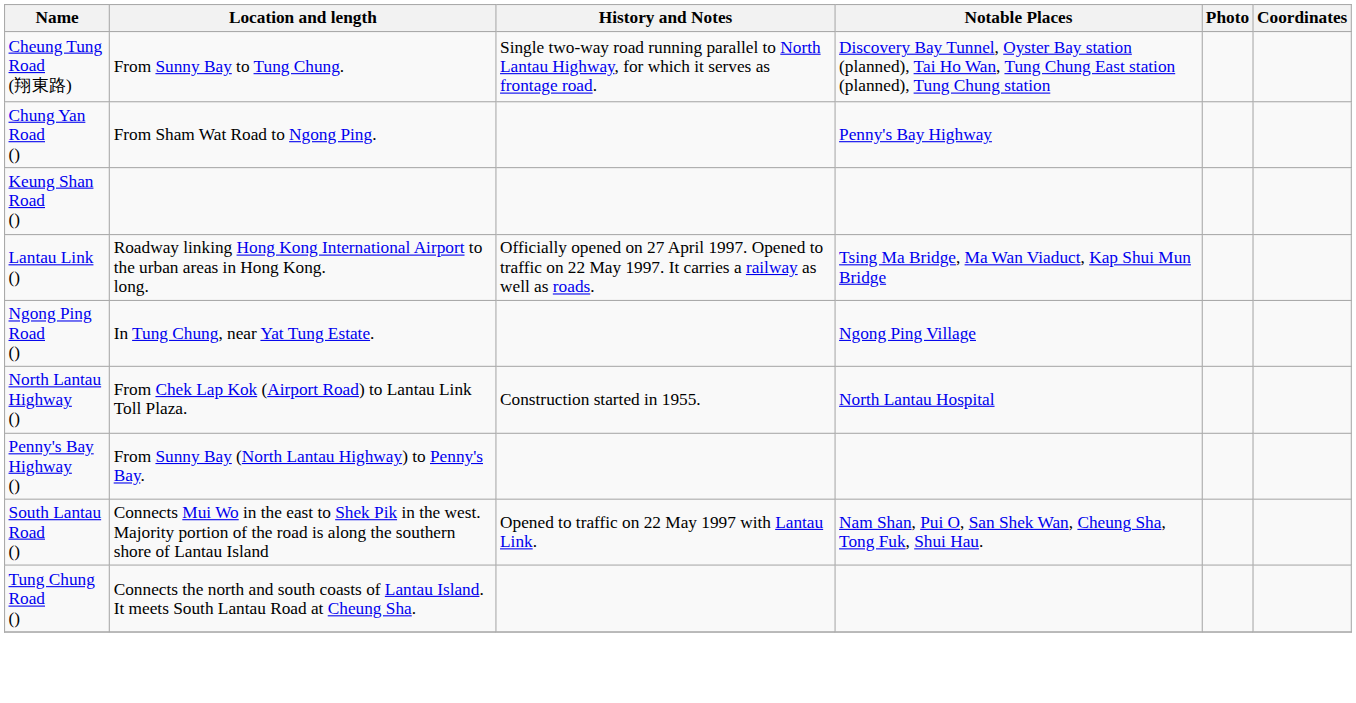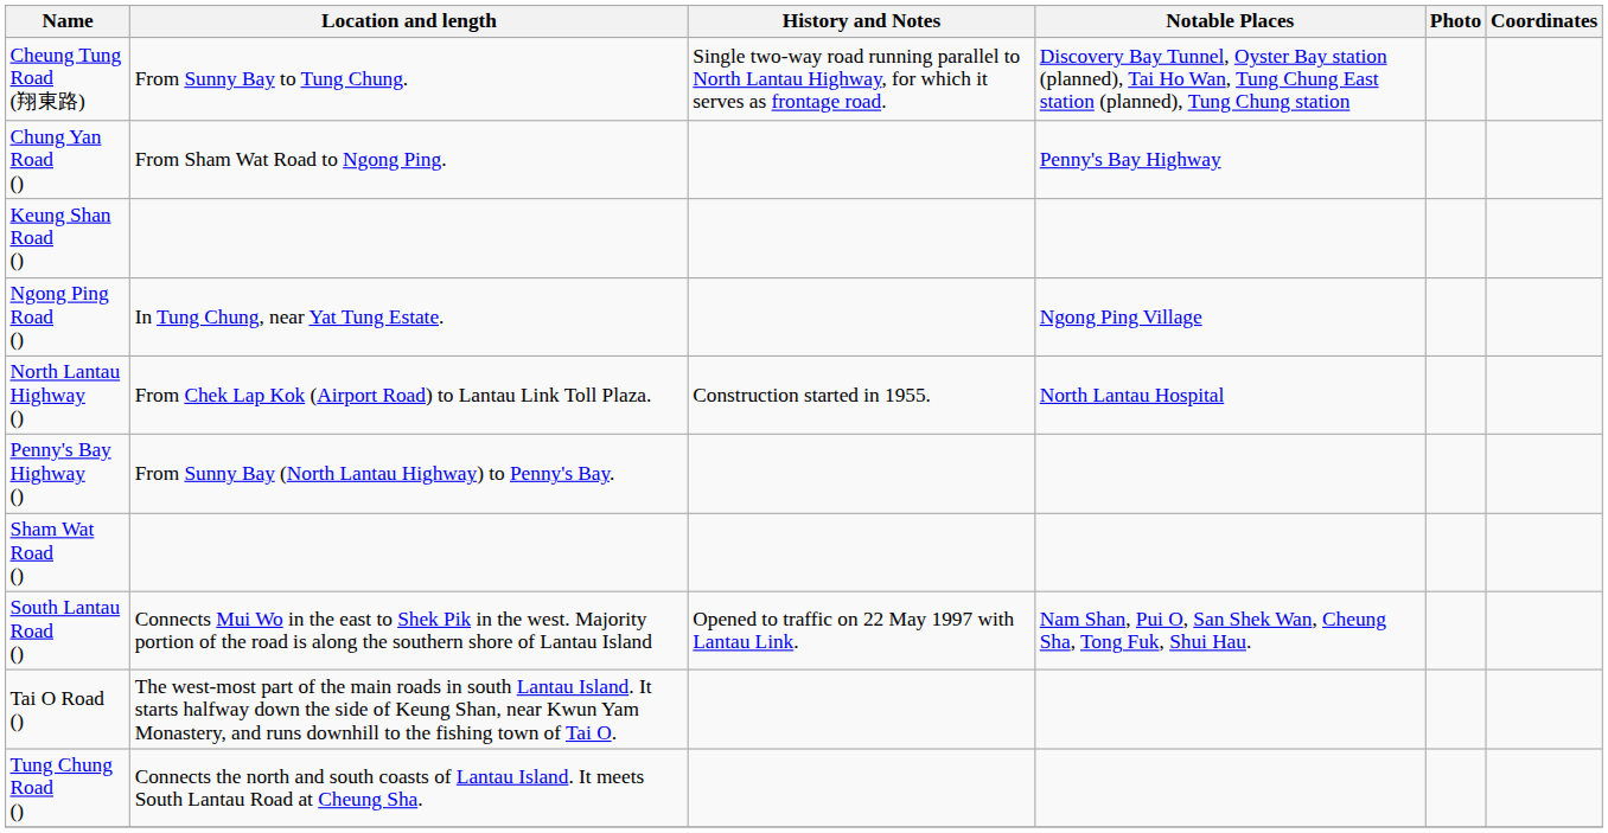- row: Lantau Link () | Roadway linking Hong Kong International Airport to the urban areas in Hong Kong. long. | Officially opened on 27 April 1997. Opened to traffic on 22 May 1997. It carries a railway as well as roads. | Tsing Ma Bridge, Ma Wan Viaduct, Kap Shui Mun Bridge
+ row: Sham Wat Road ()
+ row: Tai O Road () | The west-most part of the main roads in south Lantau Island. It starts halfway down the side of Keung Shan, near Kwun Yam Monastery, and runs downhill to the fishing town of Tai O.
